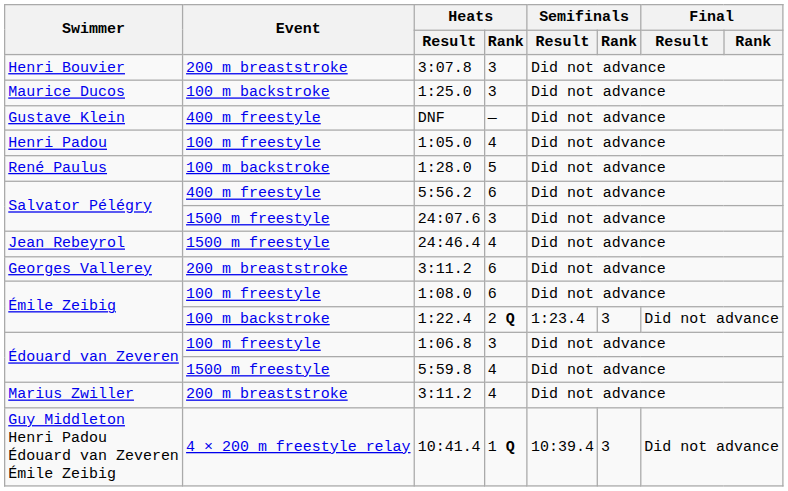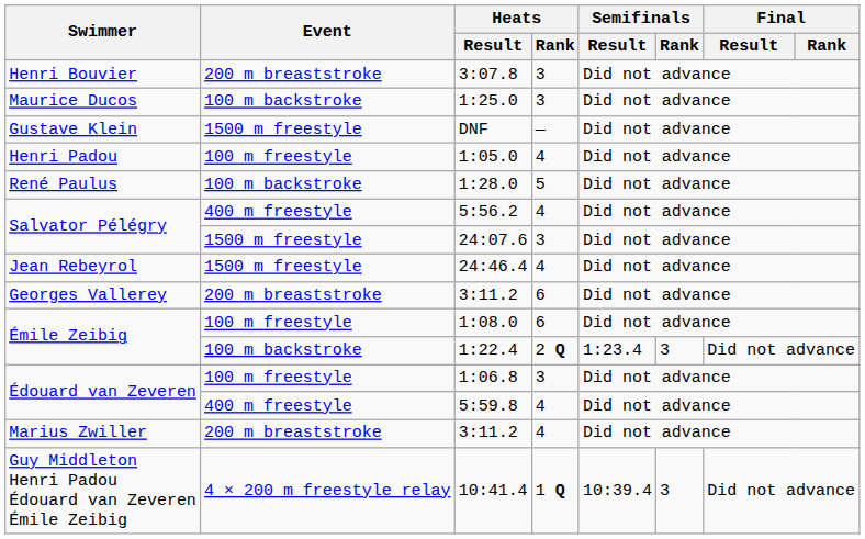DNF | Event: 400 m freestyle -> 1500 m freestyle
5:56.2 | Heats / Rank: 6 -> 4
5:59.8 | Event: 1500 m freestyle -> 400 m freestyle
